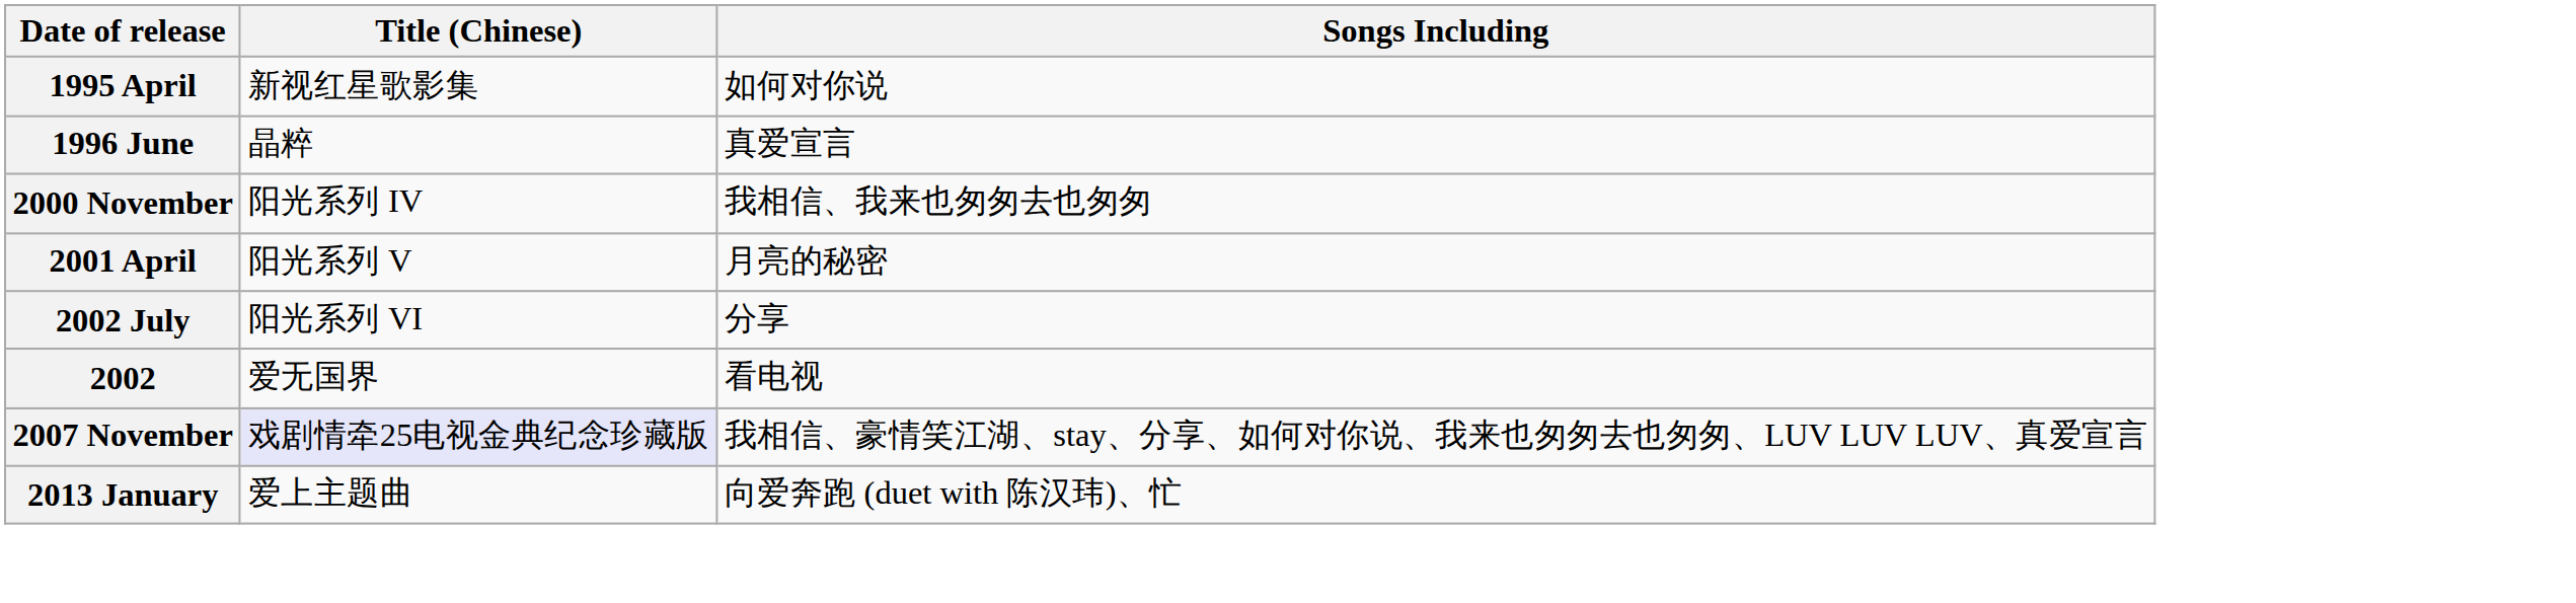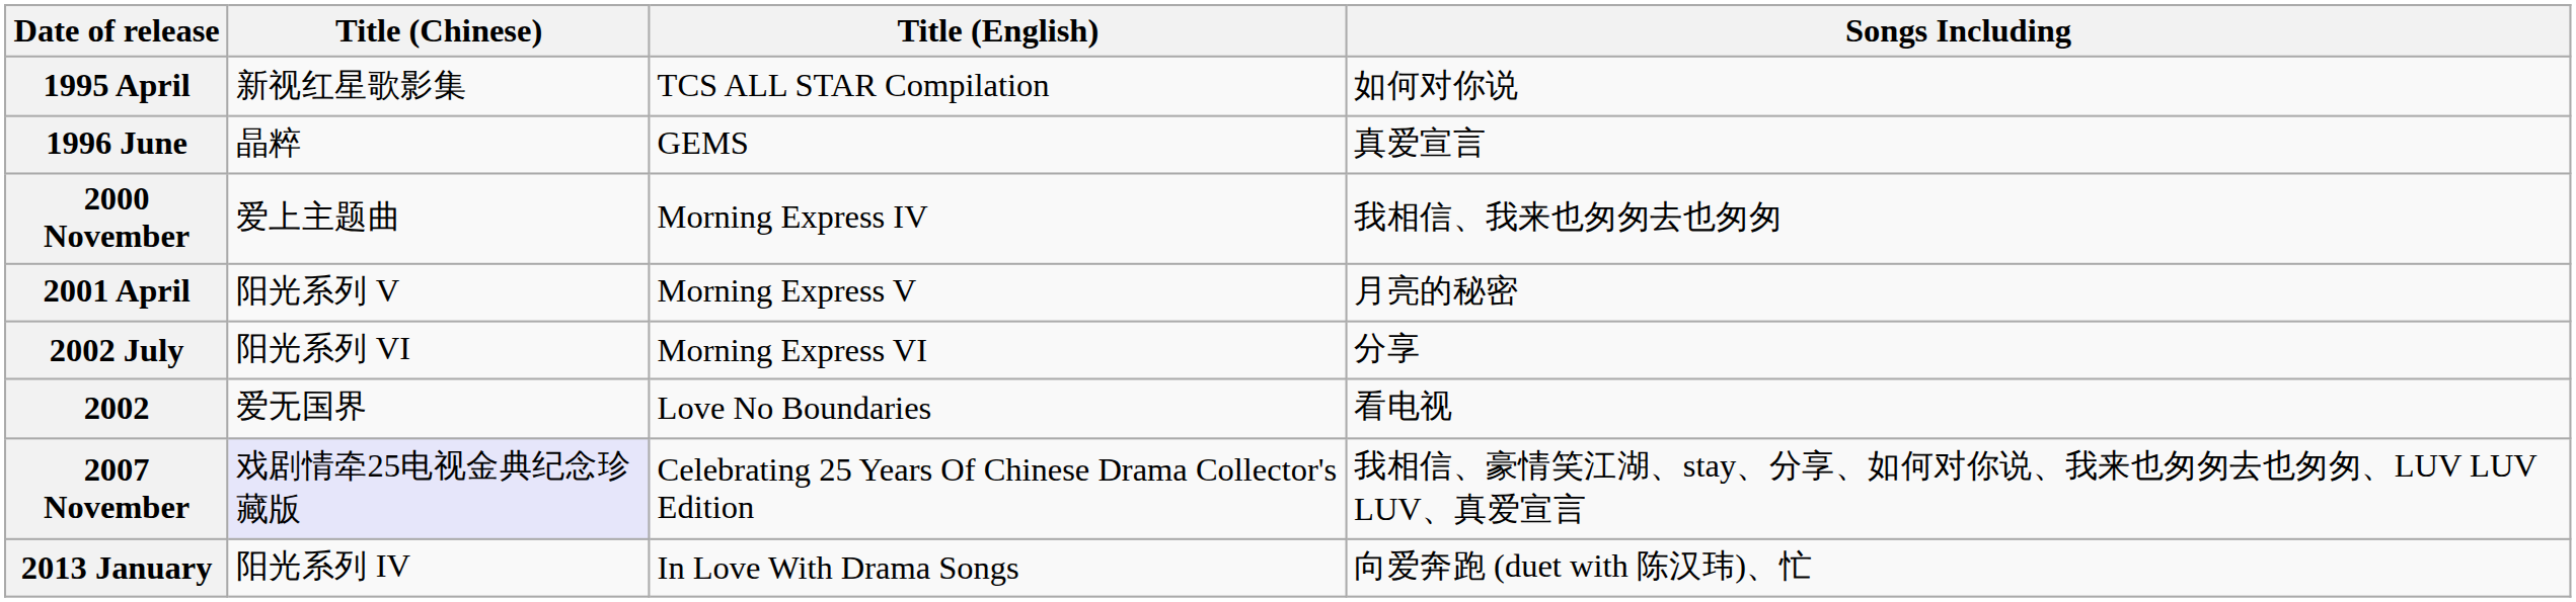+ column: Title (English) | TCS ALL STAR Compilation | GEMS | Morning Express IV | Morning Express V | Morning Express VI | Love No Boundaries | Celebrating 25 Years Of Chinese Drama Collector's Edition | In Love With Drama Songs
2000 November | Title (Chinese): 阳光系列 IV -> 爱上主题曲
2013 January | Title (Chinese): 爱上主题曲 -> 阳光系列 IV
